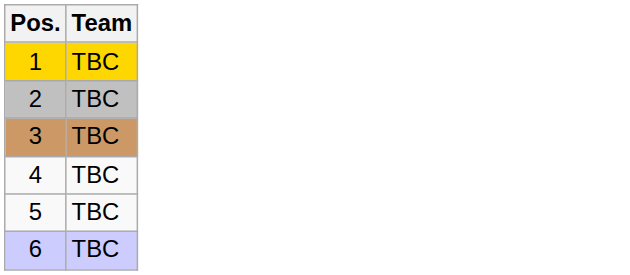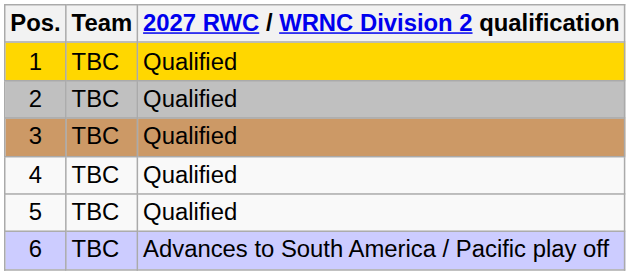+ column: 2027 RWC / WRNC Division 2 qualification | Qualified | Qualified | Qualified | Qualified | Qualified | Advances to South America / Pacific play off
